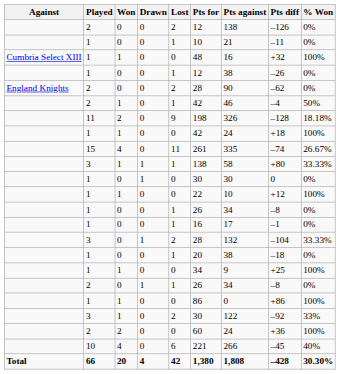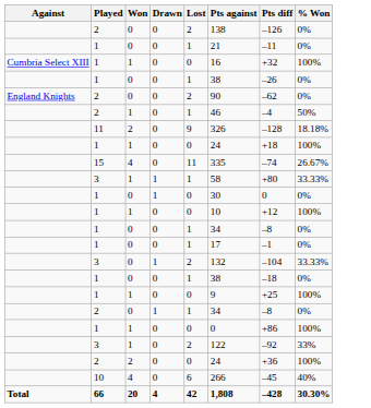- column: Pts for | 12 | 10 | 48 | 12 | 28 | 42 | 198 | 42 | 261 | 138 | 30 | 22 | 26 | 16 | 28 | 20 | 34 | 26 | 86 | 30 | 60 | 221 | 1,380
